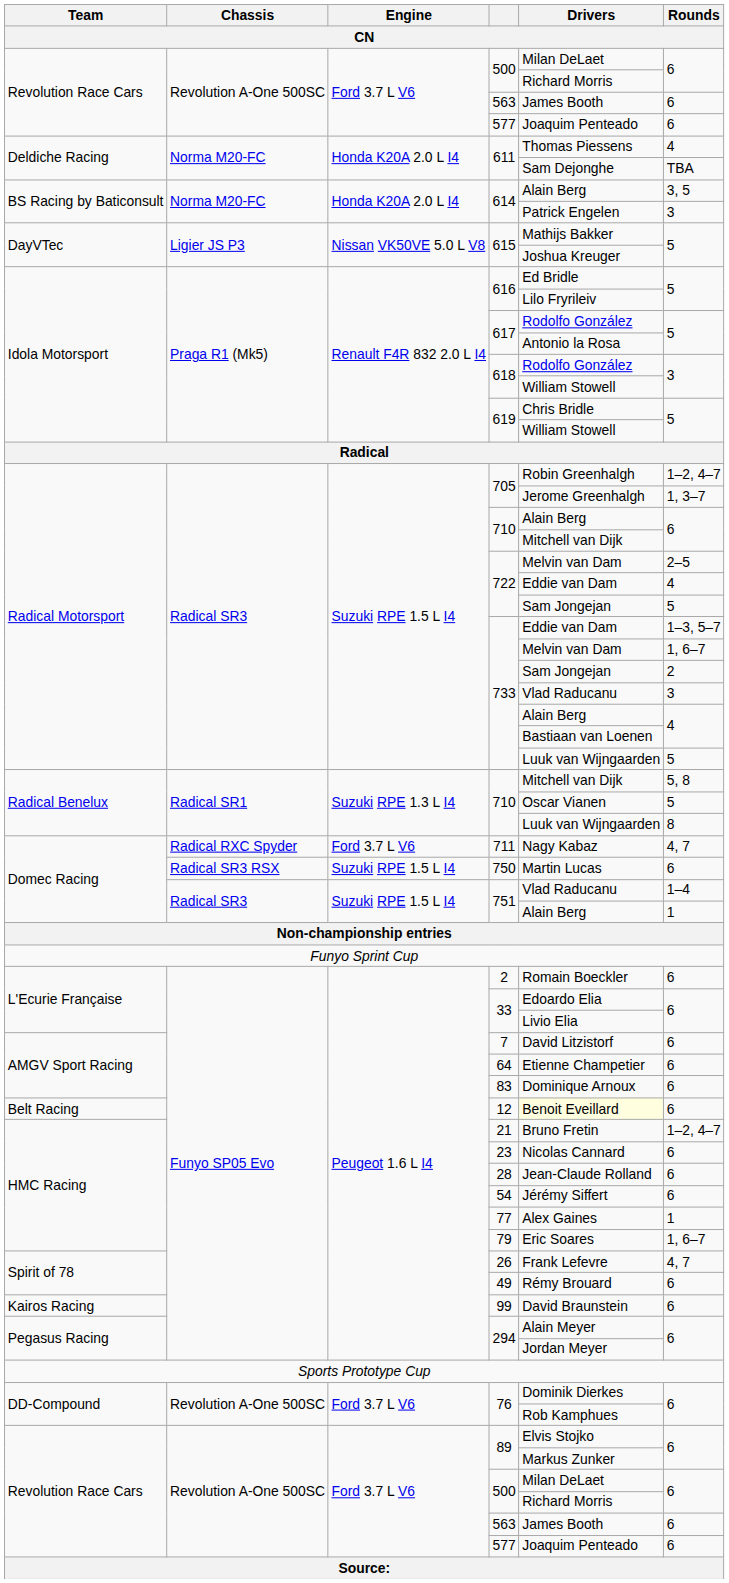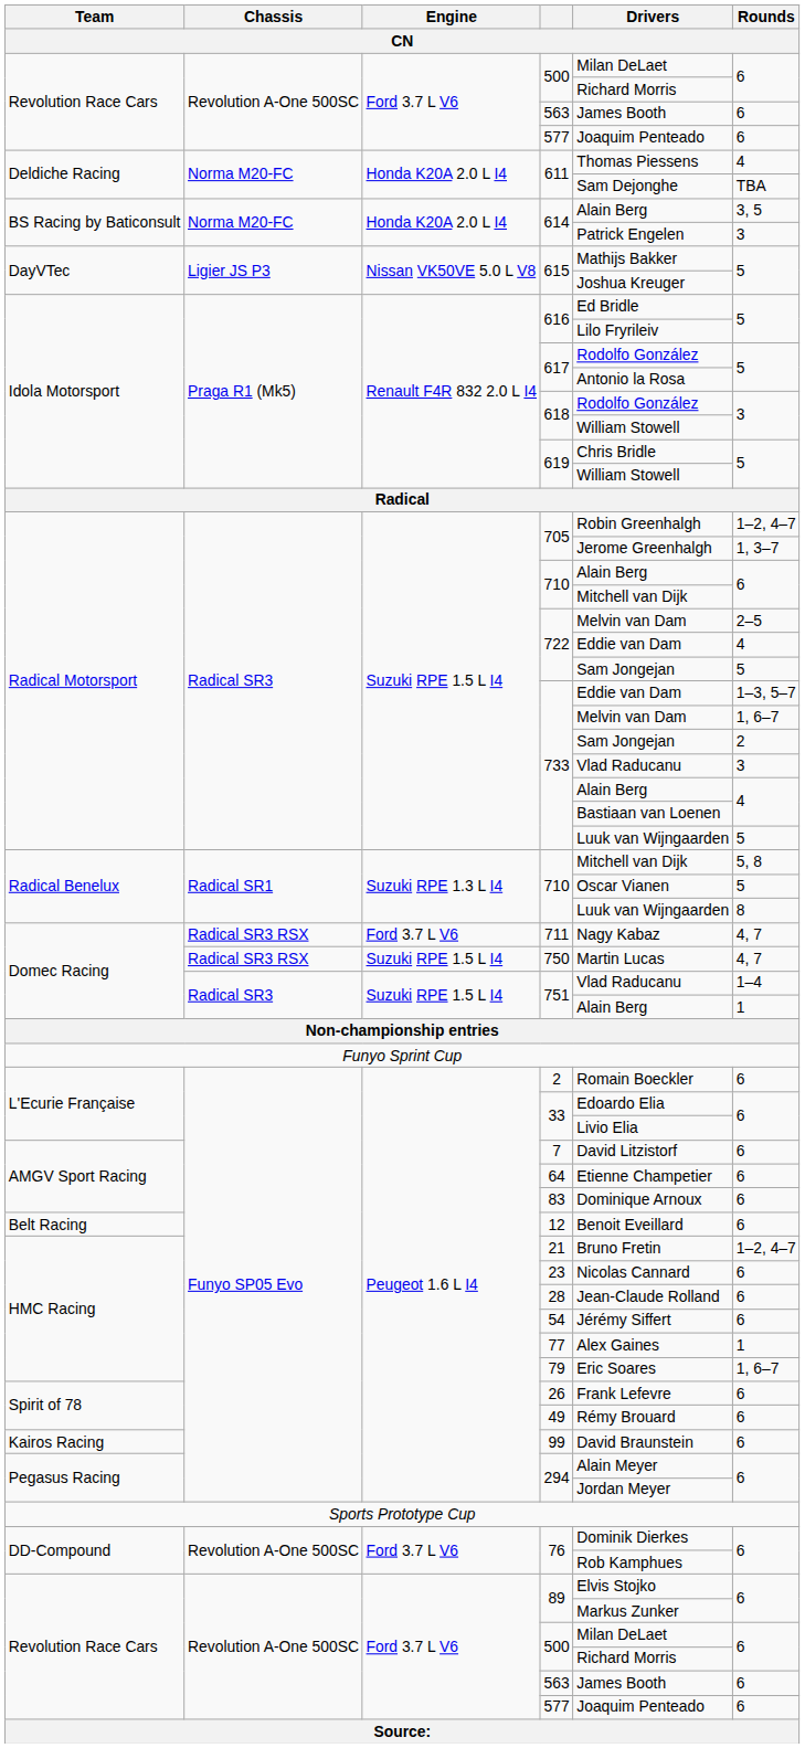711 | Chassis: Radical RXC Spyder -> Radical SR3 RSX
750 | Rounds: 6 -> 4, 7
12 | Drivers: lightyellow background -> no background
26 | Rounds: 4, 7 -> 6
